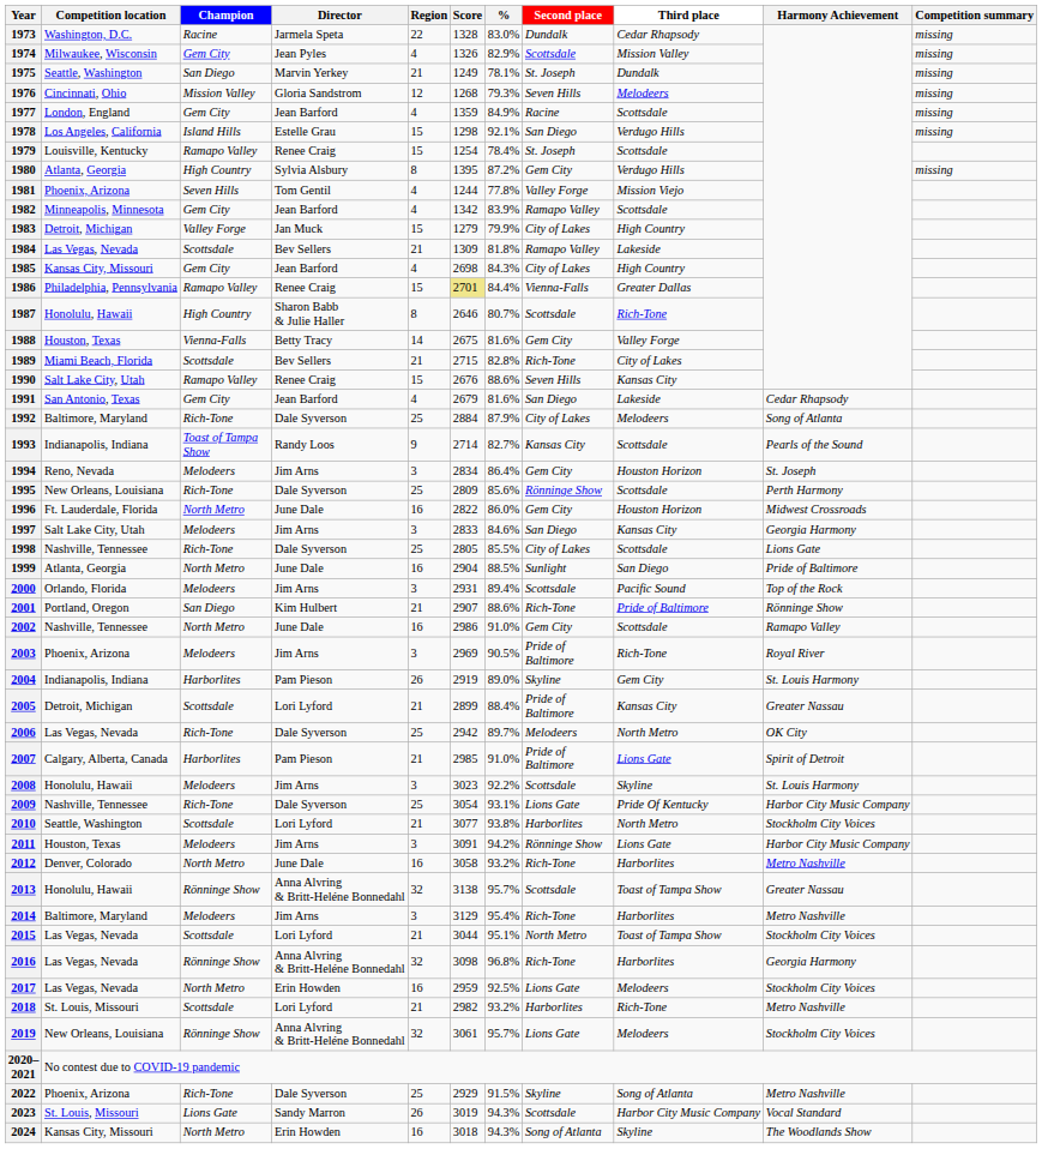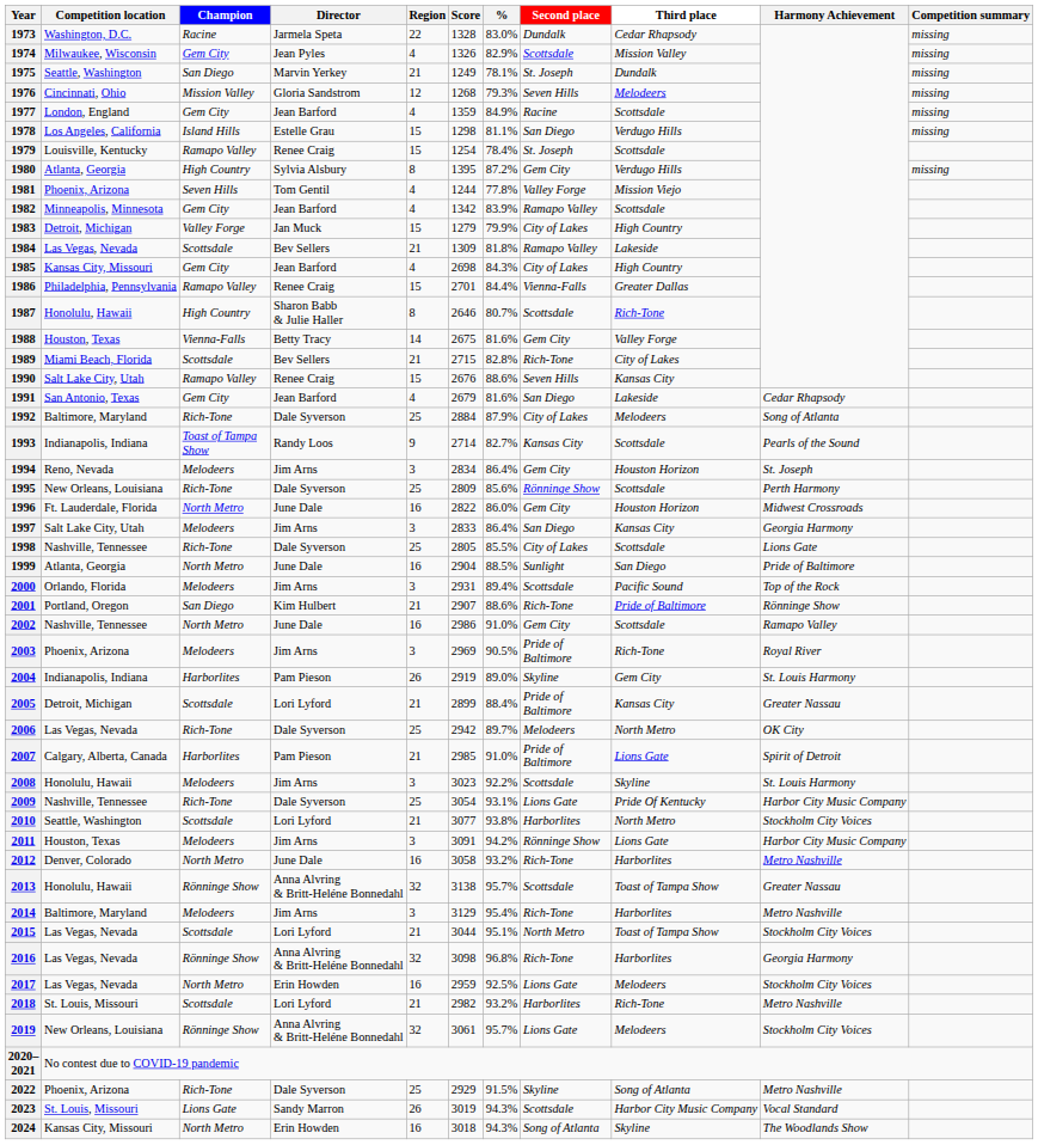1978 | %: 92.1% -> 81.1%
1986 | Score: khaki background -> no background
1997 | %: 84.6% -> 86.4%
